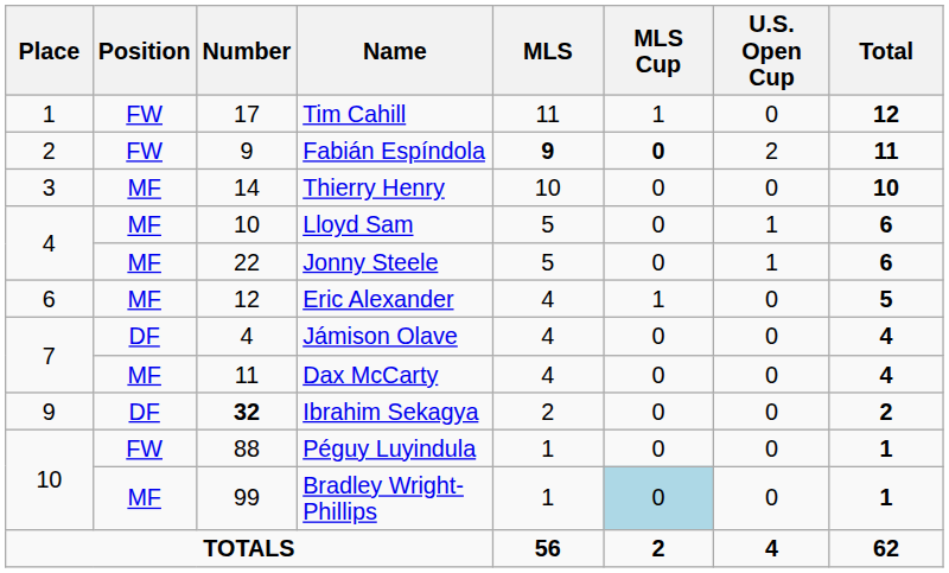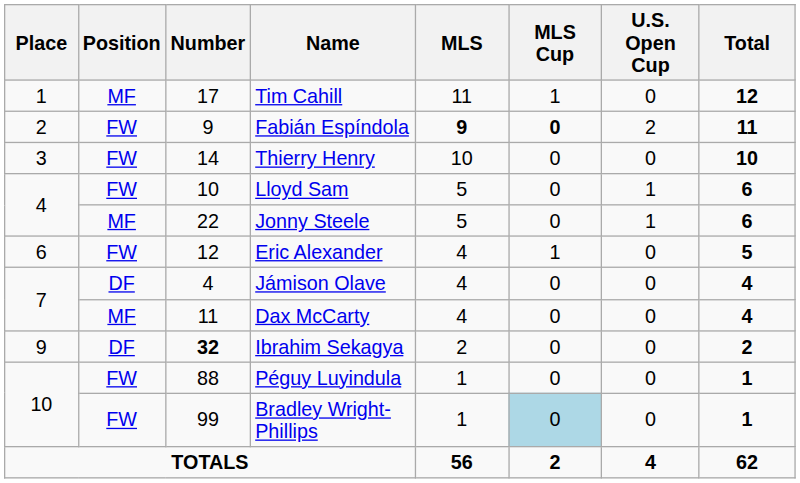Tim Cahill | Position: FW -> MF
Thierry Henry | Position: MF -> FW
Lloyd Sam | Position: MF -> FW
Eric Alexander | Position: MF -> FW
Bradley Wright-Phillips | Position: MF -> FW
